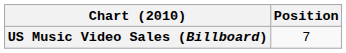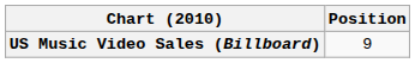US Music Video Sales (Billboard) | Position: 7 -> 9
